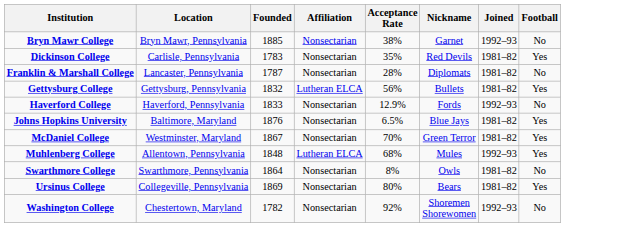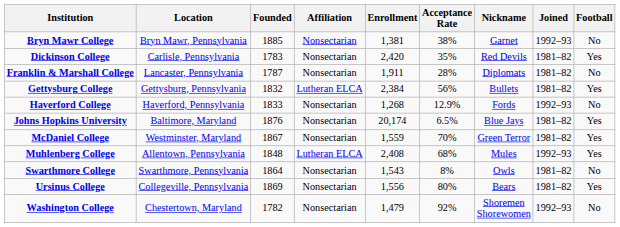+ column: Enrollment | 1,381 | 2,420 | 1,911 | 2,384 | 1,268 | 20,174 | 1,559 | 2,408 | 1,543 | 1,556 | 1,479
